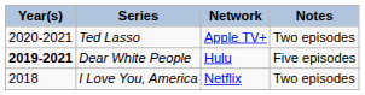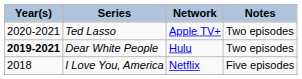Dear White People | Notes: Five episodes -> Two episodes
I Love You, America | Notes: Two episodes -> Five episodes
